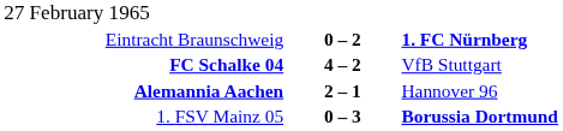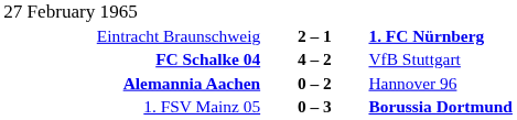Eintracht Braunschweig | column 2: 0 – 2 -> 2 – 1
Alemannia Aachen | column 2: 2 – 1 -> 0 – 2
